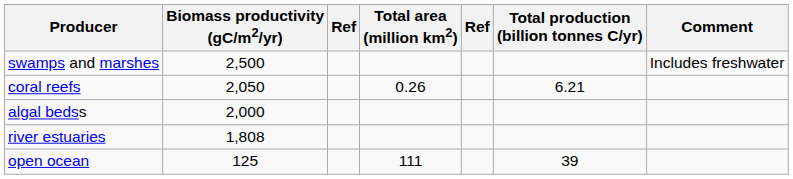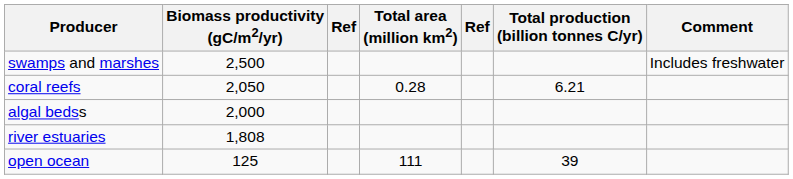coral reefs | Total area (million km2): 0.26 -> 0.28
